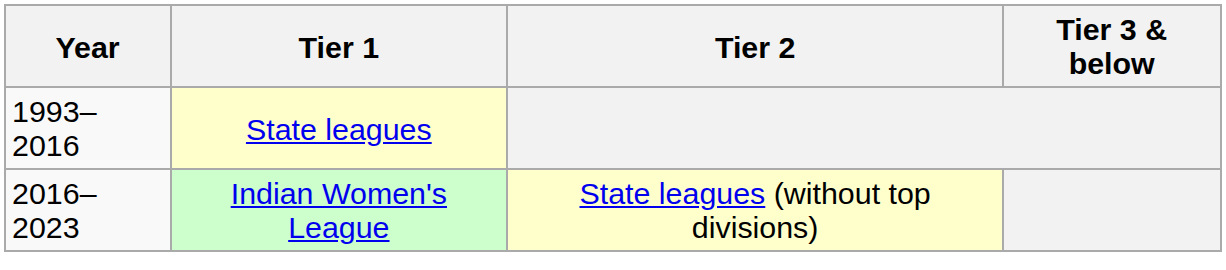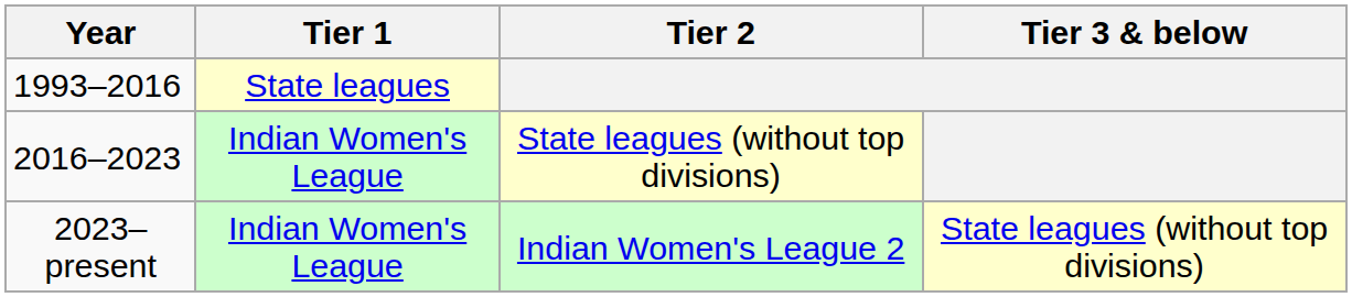+ row: 2023–present | Indian Women's League | Indian Women's League 2 | State leagues (without top divisions)
